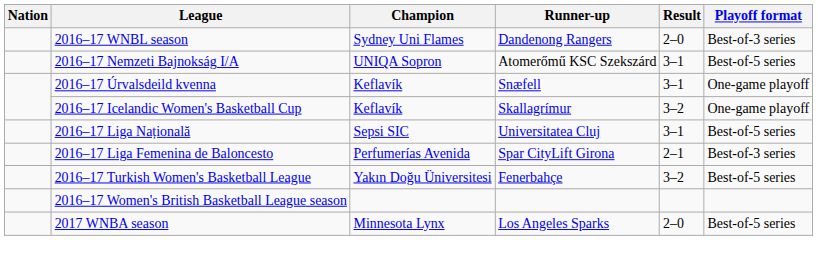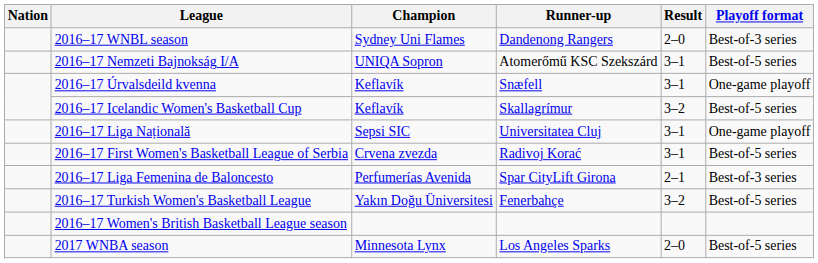2016–17 Icelandic Women's Basketball Cup | Playoff format: One-game playoff -> Best-of-5 series
2016–17 Liga Națională | Playoff format: Best-of-5 series -> One-game playoff
+ row: 2016–17 First Women's Basketball League of Serbia | Crvena zvezda | Radivoj Korać | 3–1 | Best-of-5 series
